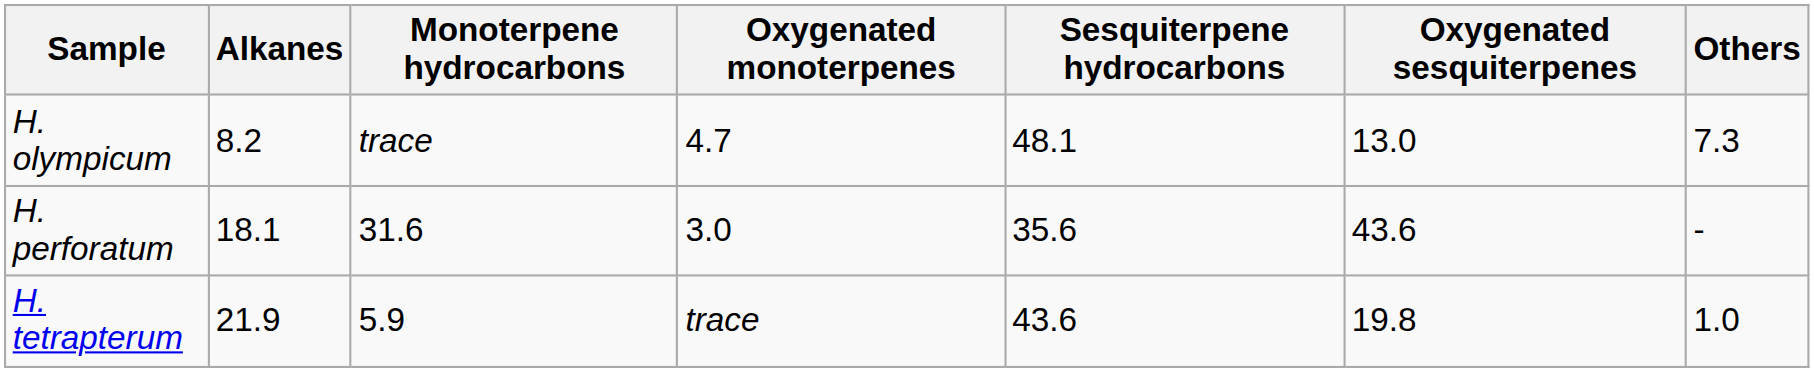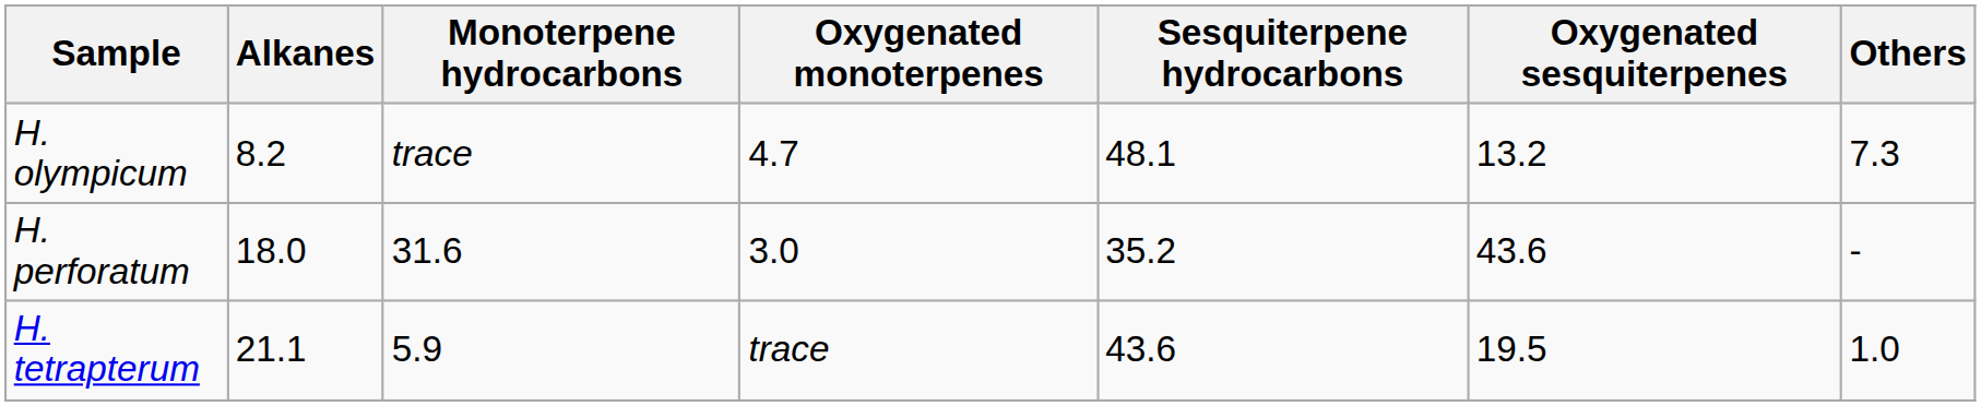H. olympicum | Oxygenated sesquiterpenes: 13.0 -> 13.2
H. perforatum | Alkanes: 18.1 -> 18.0
H. perforatum | Sesquiterpene hydrocarbons: 35.6 -> 35.2
H. tetrapterum | Alkanes: 21.9 -> 21.1
H. tetrapterum | Oxygenated sesquiterpenes: 19.8 -> 19.5
